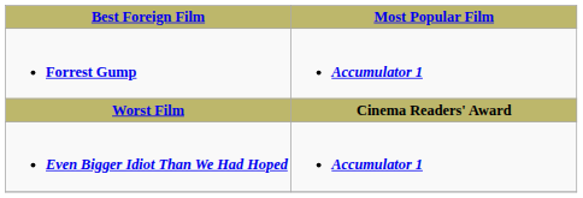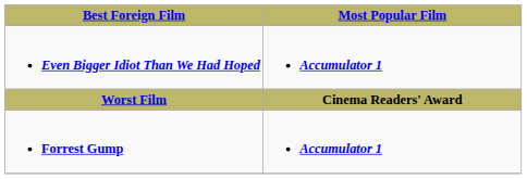rows swapped: Forrest Gump <-> Even Bigger Idiot Than We Had Hoped
